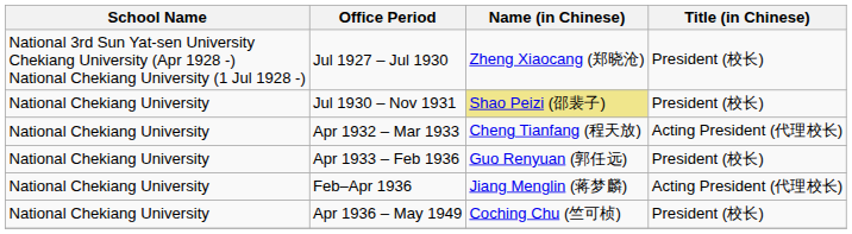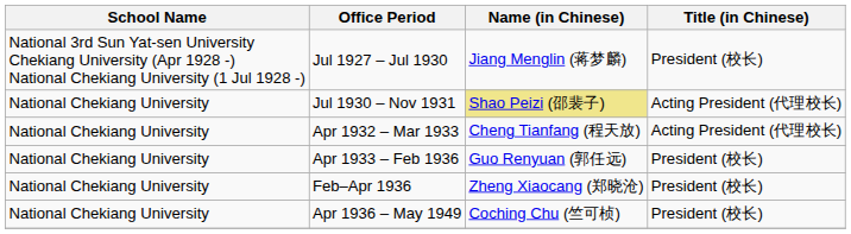Jul 1927 – Jul 1930 | Name (in Chinese): Zheng Xiaocang (郑晓沧) -> Jiang Menglin (蒋梦麟)
Jul 1930 – Nov 1931 | Title (in Chinese): President (校长) -> Acting President (代理校长)
Feb–Apr 1936 | Name (in Chinese): Jiang Menglin (蒋梦麟) -> Zheng Xiaocang (郑晓沧)
Feb–Apr 1936 | Title (in Chinese): Acting President (代理校长) -> President (校长)
